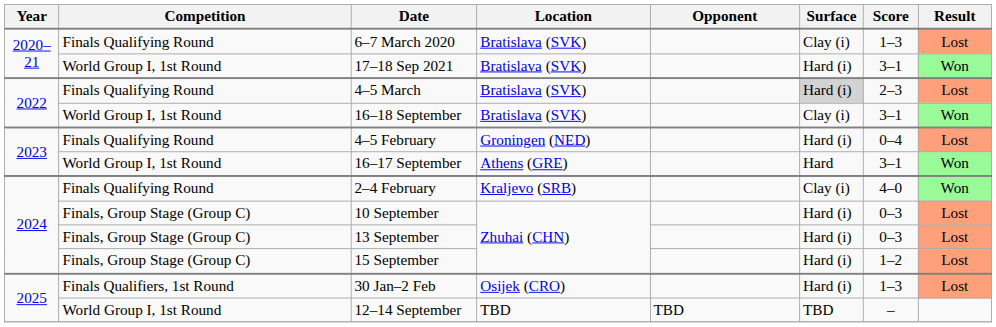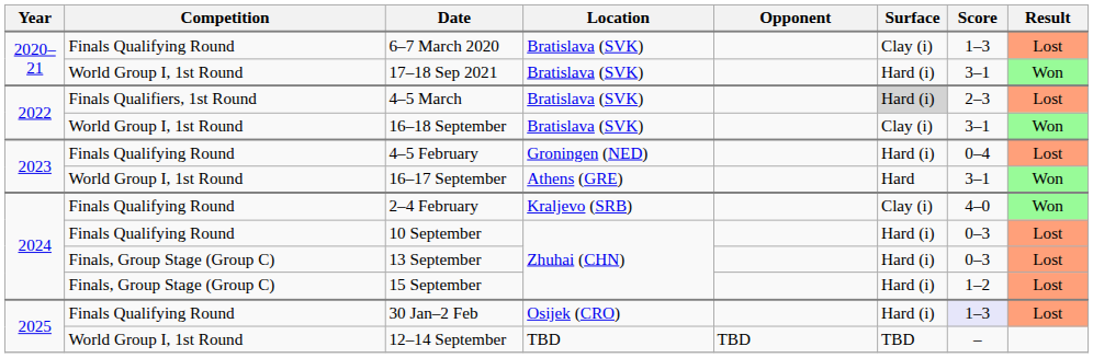4–5 March | Competition: Finals Qualifying Round -> Finals Qualifiers, 1st Round
10 September | Competition: Finals, Group Stage (Group C) -> Finals Qualifying Round
30 Jan–2 Feb | Competition: Finals Qualifiers, 1st Round -> Finals Qualifying Round
30 Jan–2 Feb | Score: no background -> lavender background
